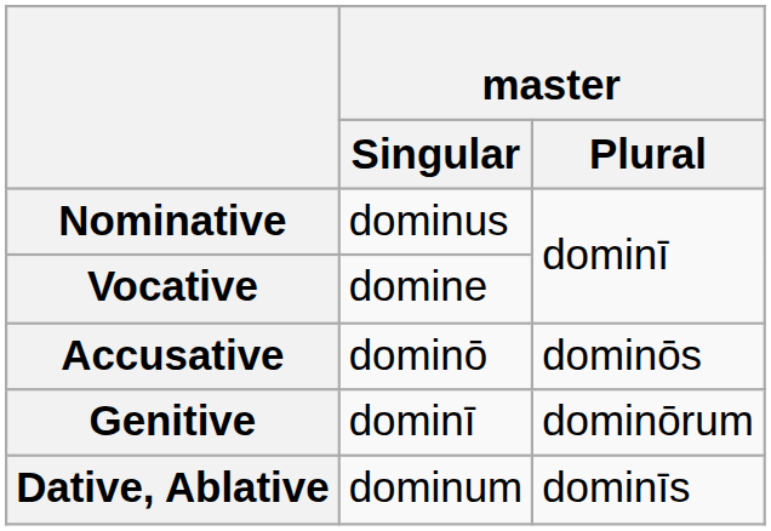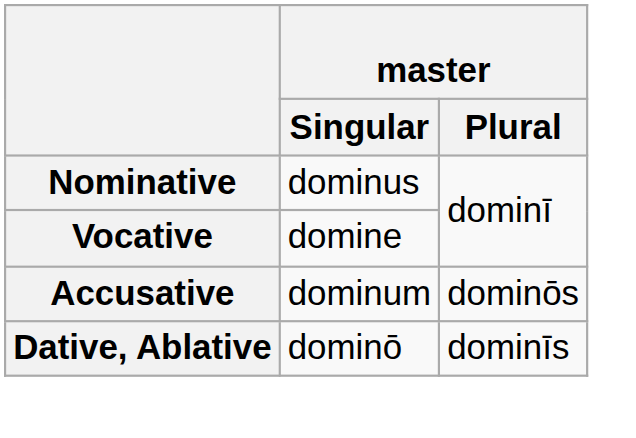Accusative | master / Singular: dominō -> dominum
- row: Genitive | dominī | dominōrum
Dative, Ablative | master / Singular: dominum -> dominō
